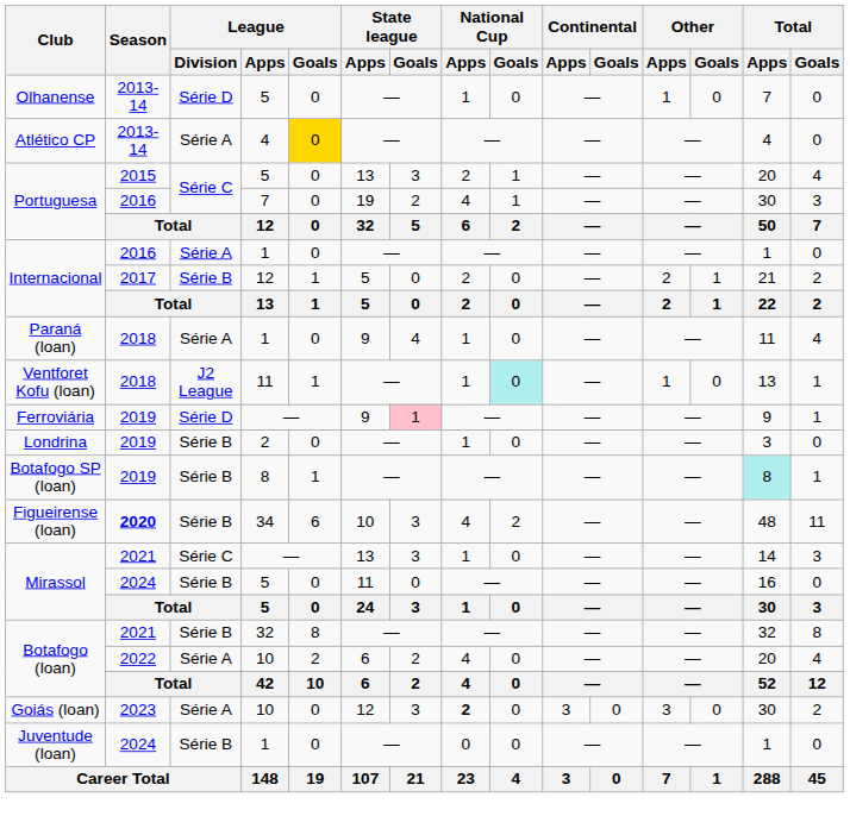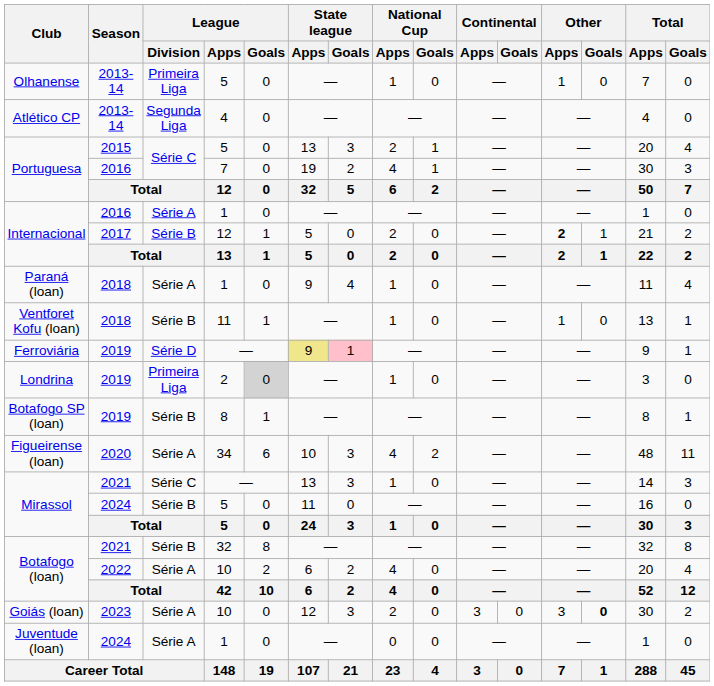Olhanense | League / Division: Série D -> Primeira Liga
Atlético CP | League / Division: Série A -> Segunda Liga
Atlético CP | League / Goals: gold background -> no background
Internacional / 12 | Other / Apps: normal -> bold
Ventforet Kofu (loan) | League / Division: J2 League -> Série B
Ventforet Kofu (loan) | National Cup / Goals: paleturquoise background -> no background
Ferroviária | State league / Apps: no background -> khaki background
Londrina | League / Division: Série B -> Primeira Liga
Londrina | League / Goals: no background -> lightgrey background
Botafogo SP (loan) | Total / Apps: paleturquoise background -> no background
Figueirense (loan) | Season: bold -> normal
Figueirense (loan) | League / Division: Série B -> Série A
Goiás (loan) | National Cup / Apps: bold -> normal
Goiás (loan) | Other / Goals: normal -> bold
Juventude (loan) | League / Division: Série B -> Série A
